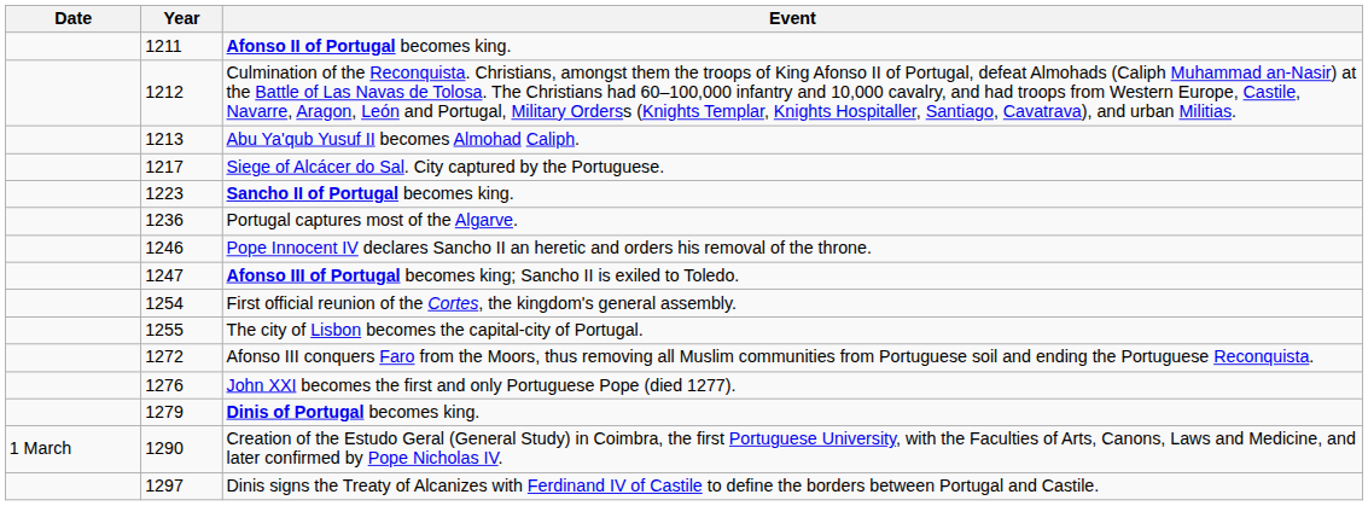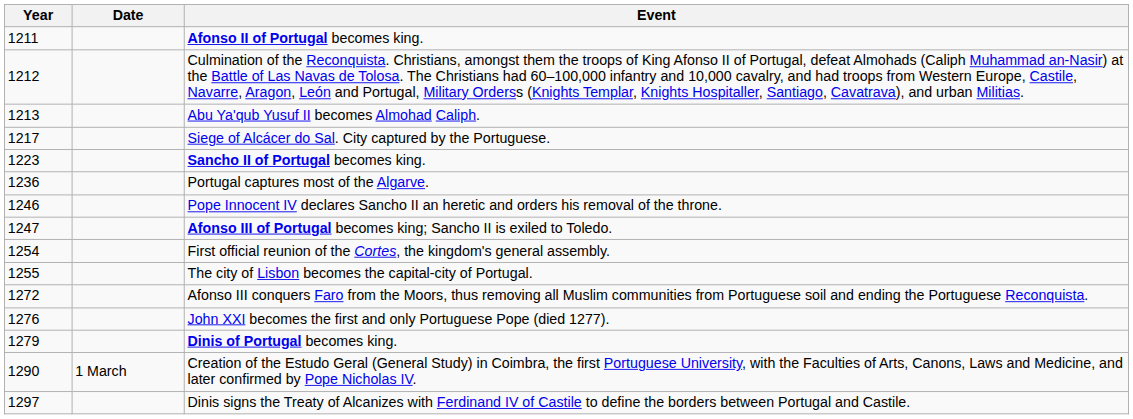columns swapped: Year <-> Date
